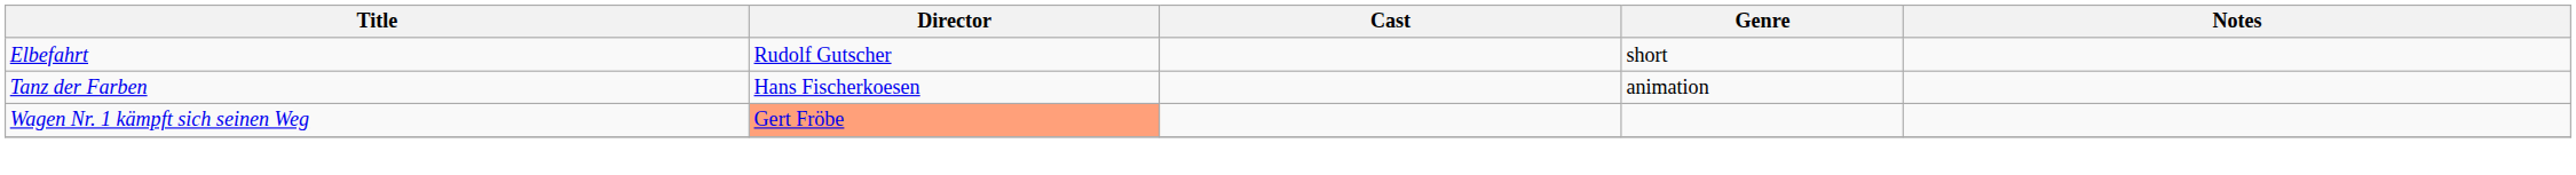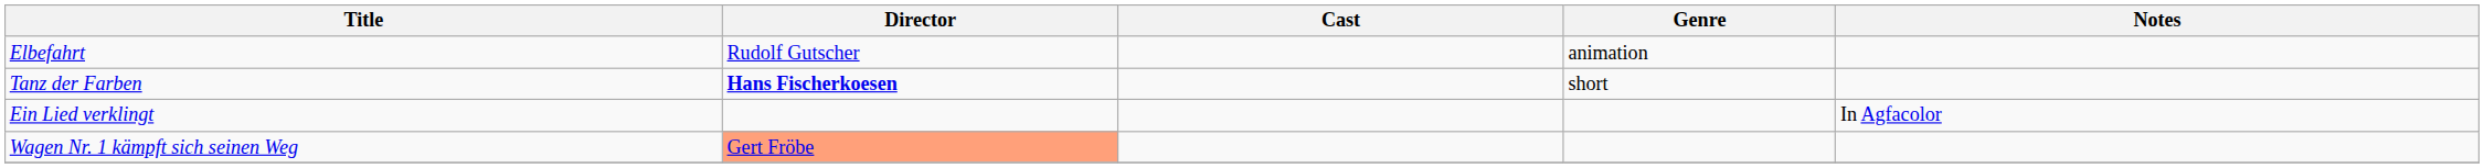Elbefahrt | Genre: short -> animation
Tanz der Farben | Director: normal -> bold
Tanz der Farben | Genre: animation -> short
+ row: Ein Lied verklingt | In Agfacolor
